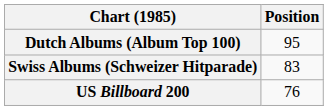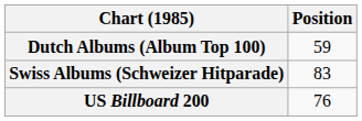Dutch Albums (Album Top 100) | Position: 95 -> 59
